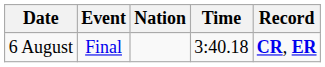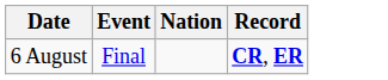- column: Time | 3:40.18
